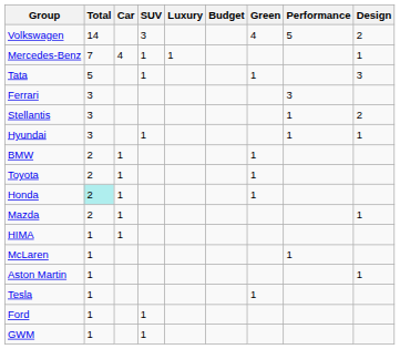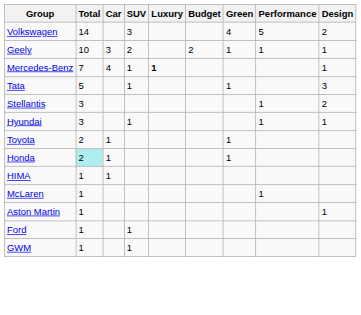+ row: Geely | 10 | 3 | 2 | 2 | 1 | 1 | 1
Mercedes-Benz | Luxury: normal -> bold
- row: Ferrari | 3 | 3
- row: BMW | 2 | 1 | 1
- row: Mazda | 2 | 1 | 1
- row: Tesla | 1 | 1
